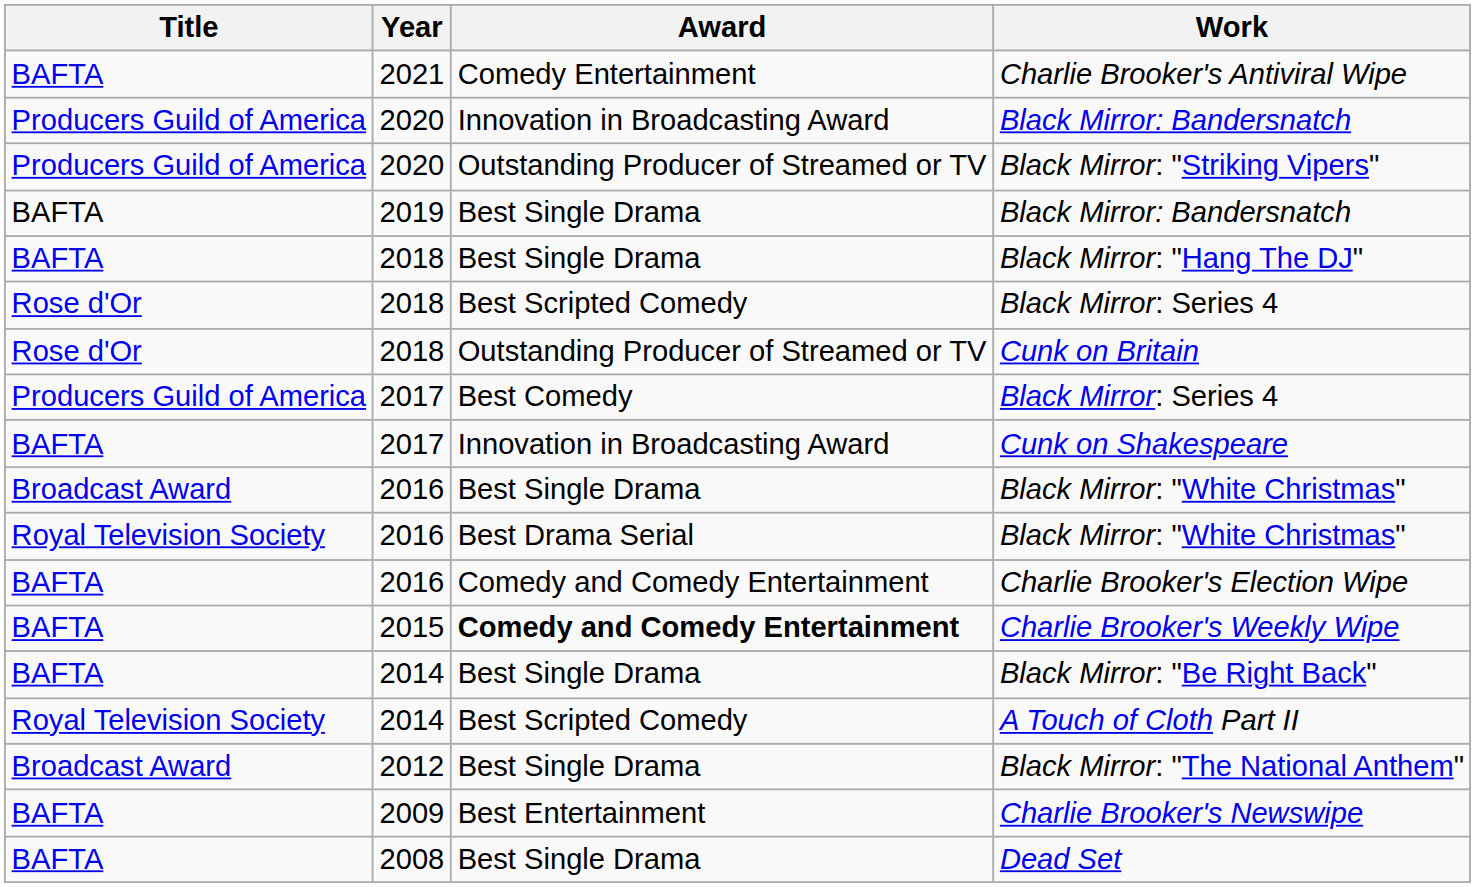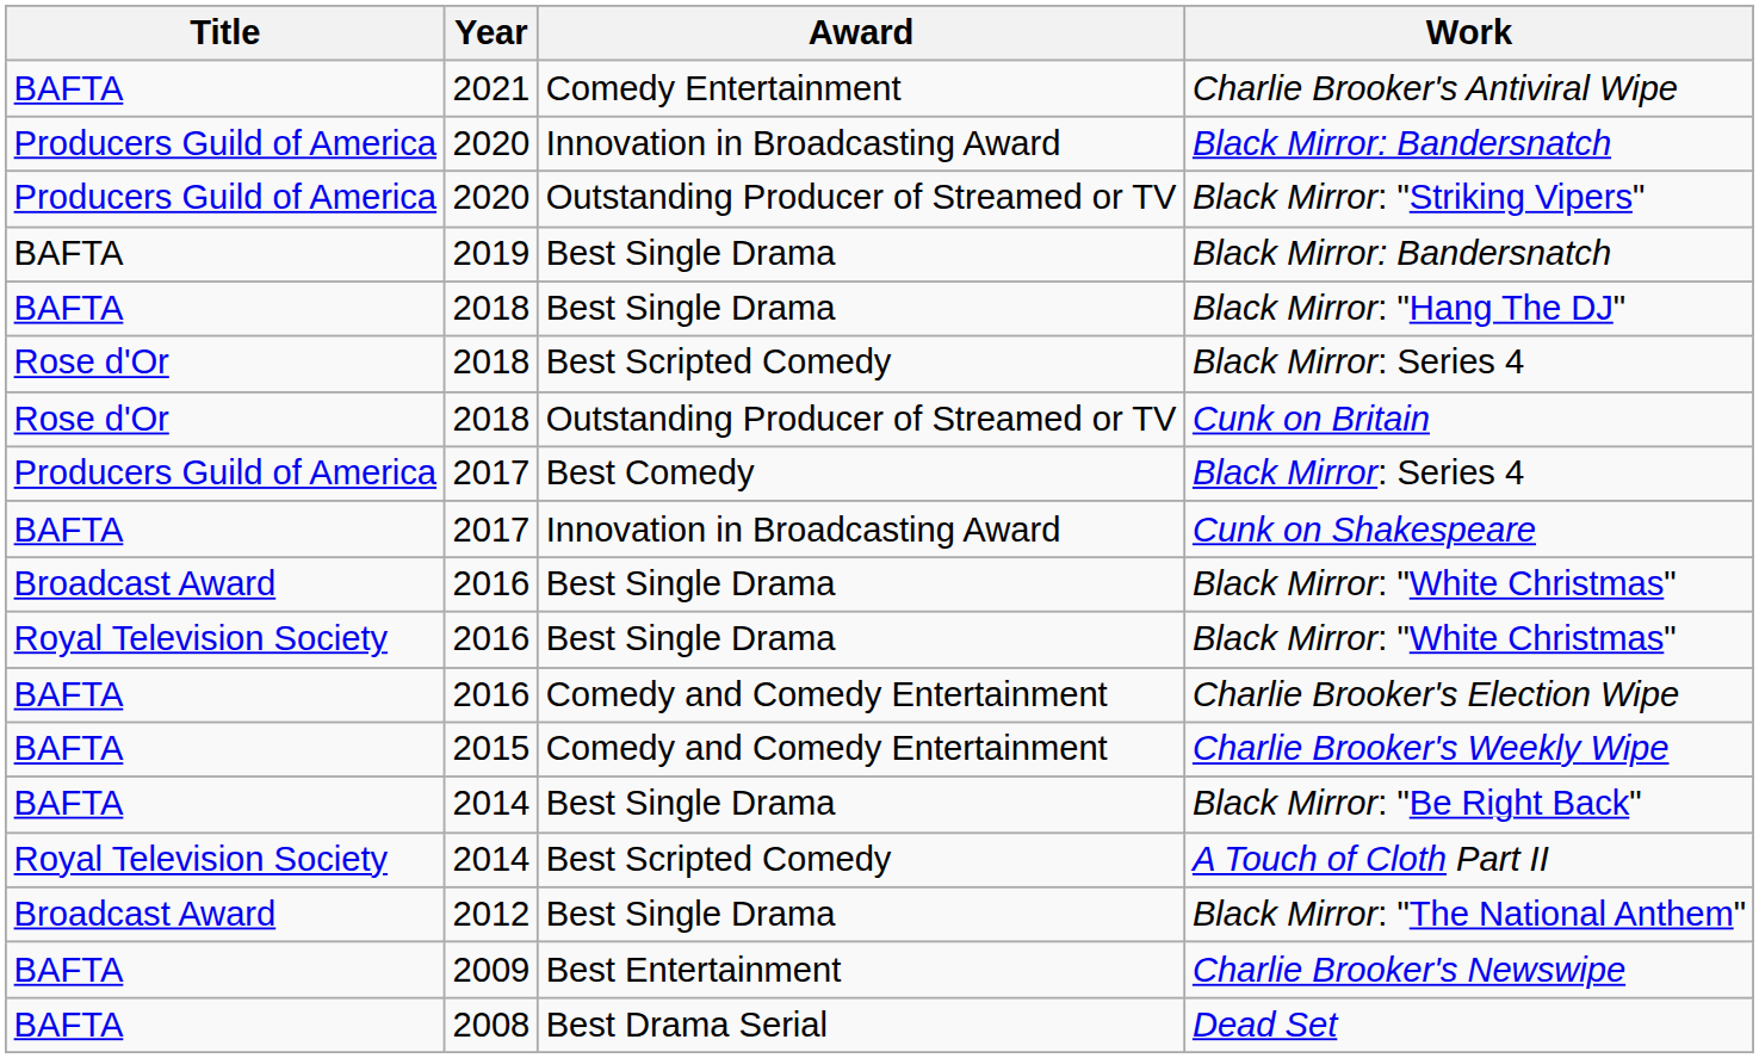Royal Television Society / Black Mirror: "White Christmas" | Award: Best Drama Serial -> Best Single Drama
Charlie Brooker's Weekly Wipe | Award: bold -> normal
Dead Set | Award: Best Single Drama -> Best Drama Serial
